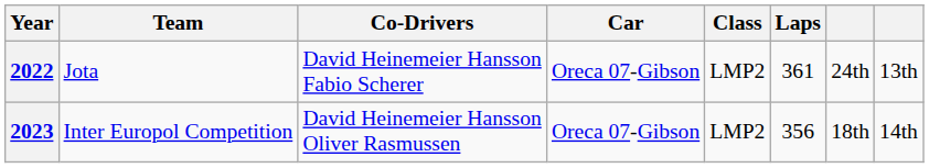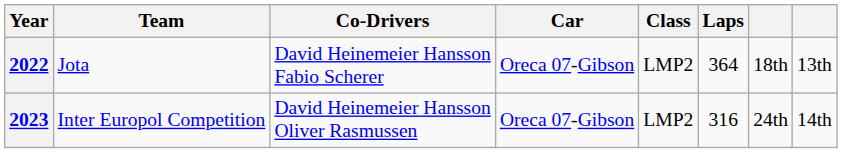2022 | Laps: 361 -> 364
2022 | column 7: 24th -> 18th
2023 | Laps: 356 -> 316
2023 | column 7: 18th -> 24th
